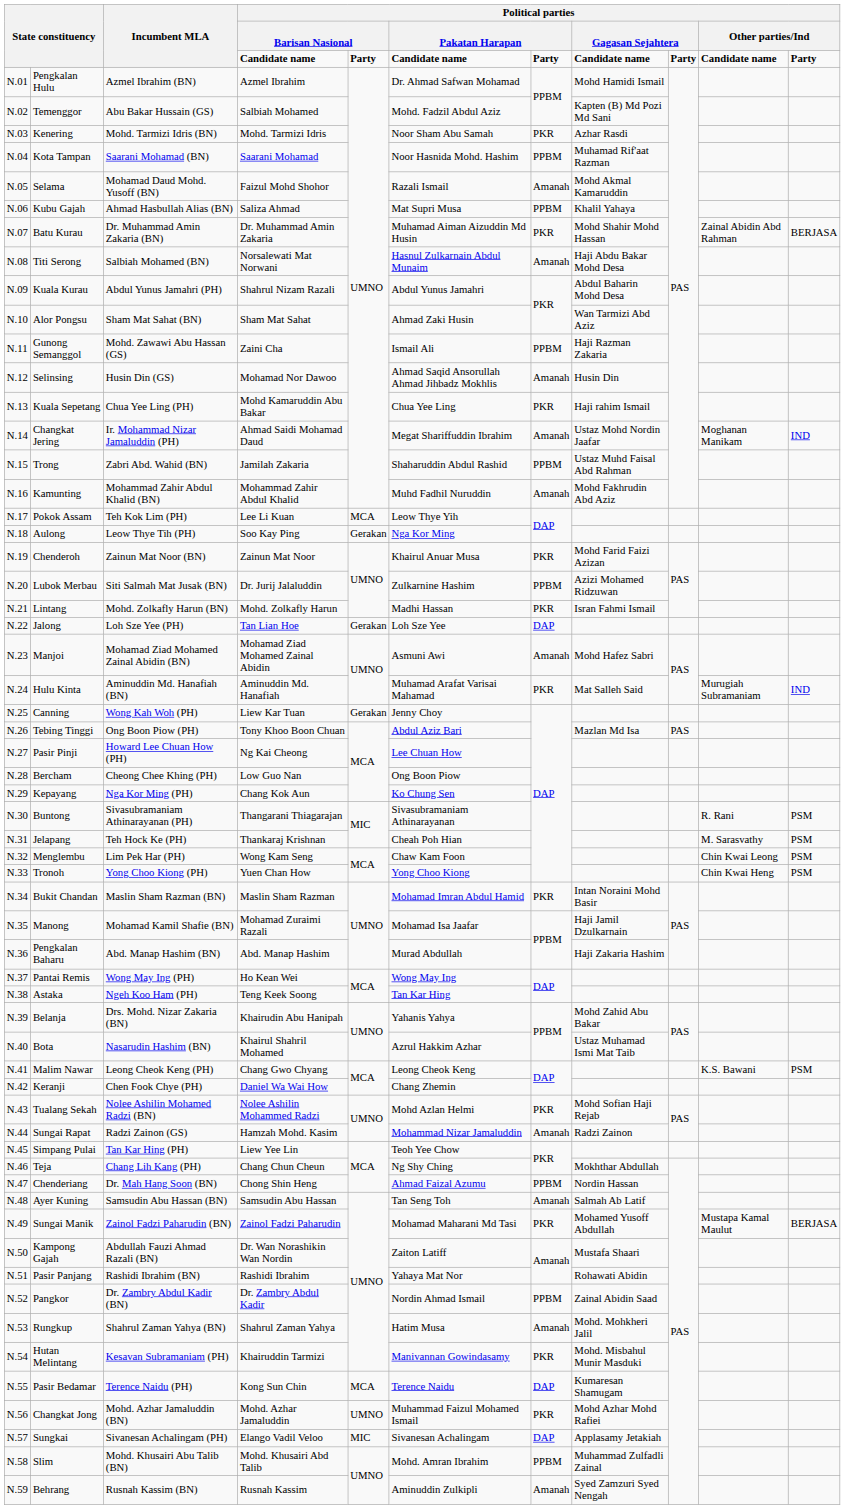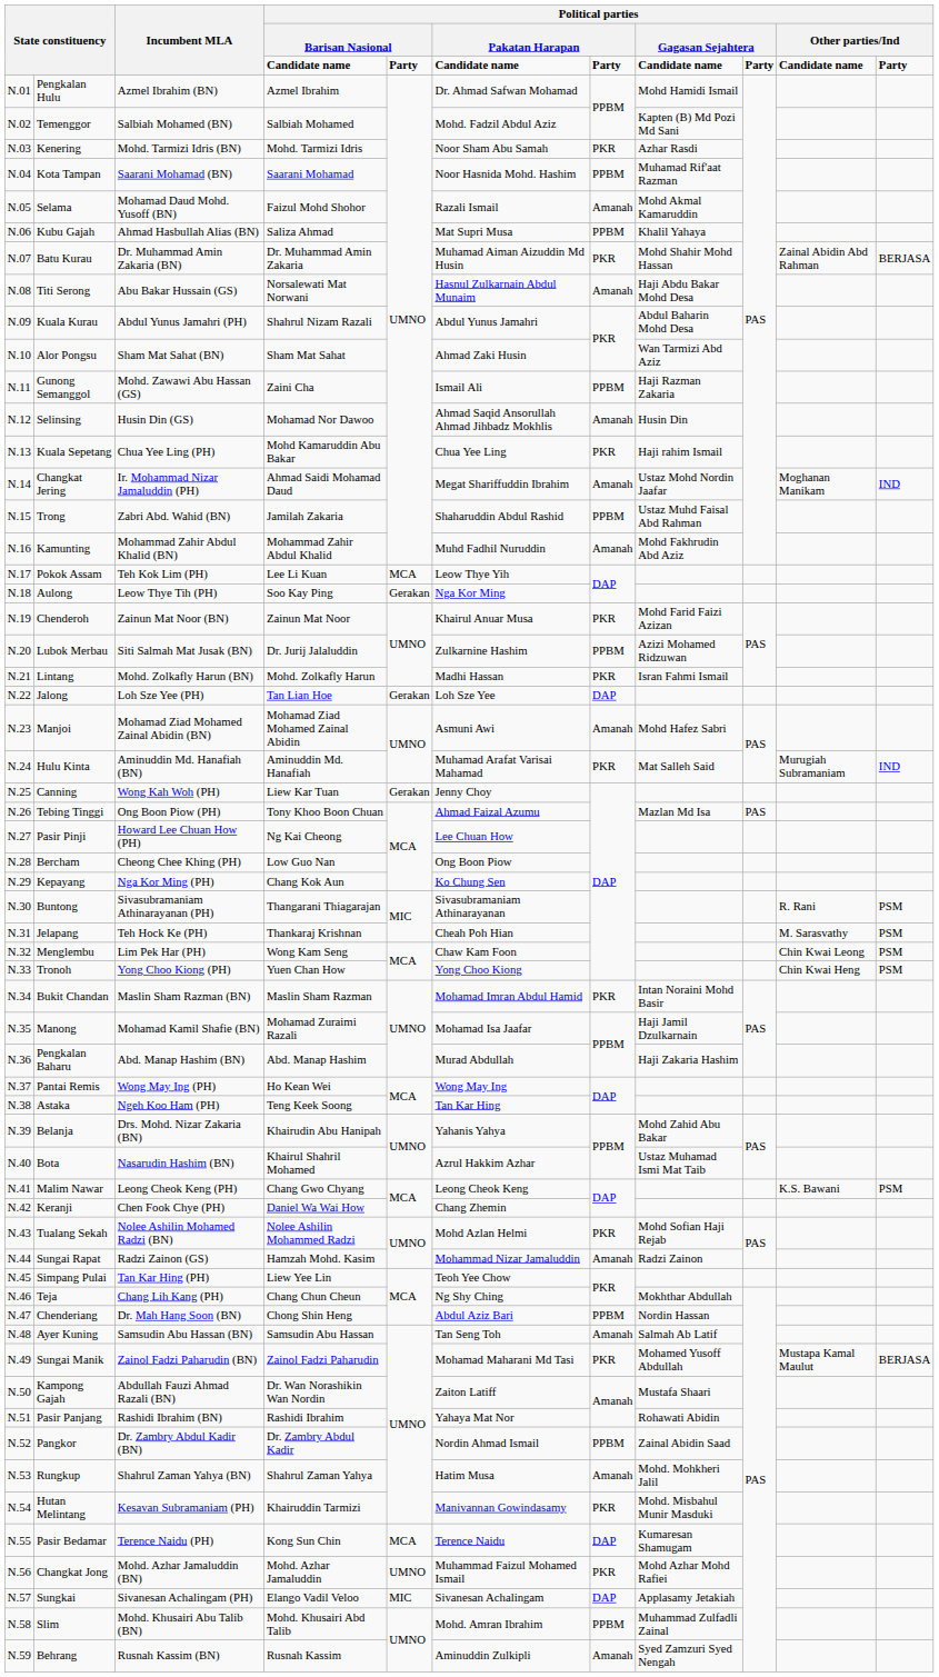Temenggor | Incumbent MLA: Abu Bakar Hussain (GS) -> Salbiah Mohamed (BN)
Titi Serong | Incumbent MLA: Salbiah Mohamed (BN) -> Abu Bakar Hussain (GS)
Tebing Tinggi | column 6: Abdul Aziz Bari -> Ahmad Faizal Azumu
Chenderiang | column 6: Ahmad Faizal Azumu -> Abdul Aziz Bari
